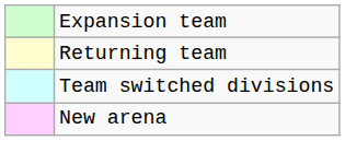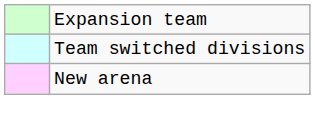- row: Returning team
